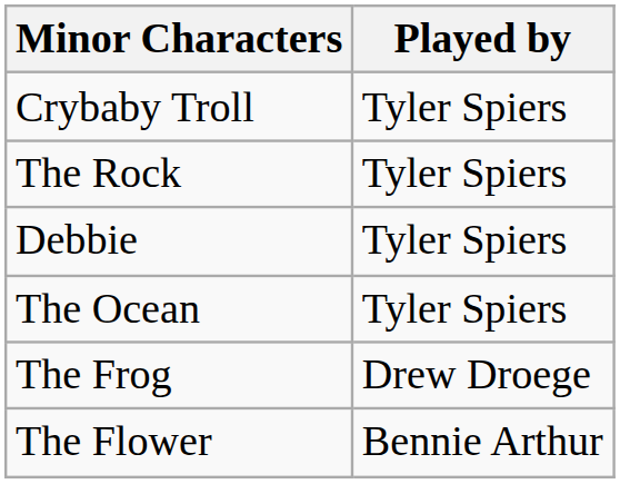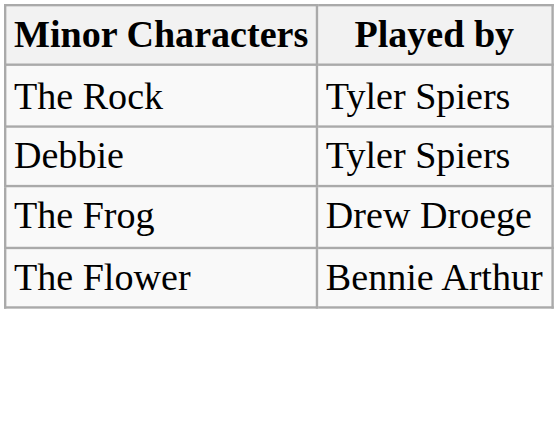- row: Crybaby Troll | Tyler Spiers
- row: The Ocean | Tyler Spiers
